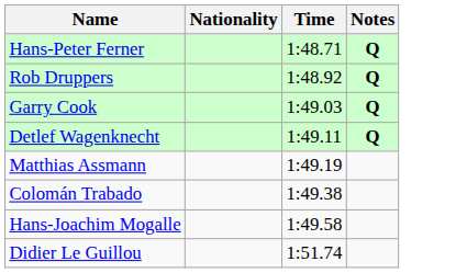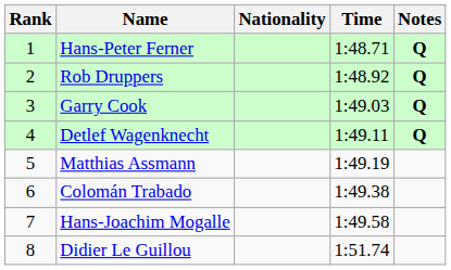+ column: Rank | 1 | 2 | 3 | 4 | 5 | 6 | 7 | 8
